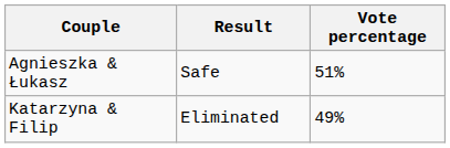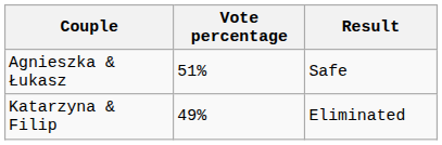columns swapped: Vote percentage <-> Result
